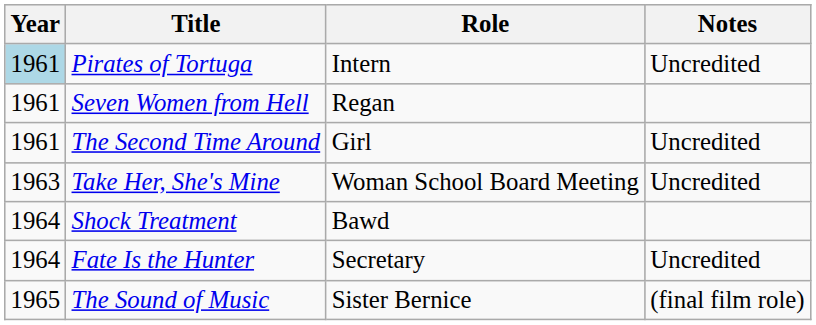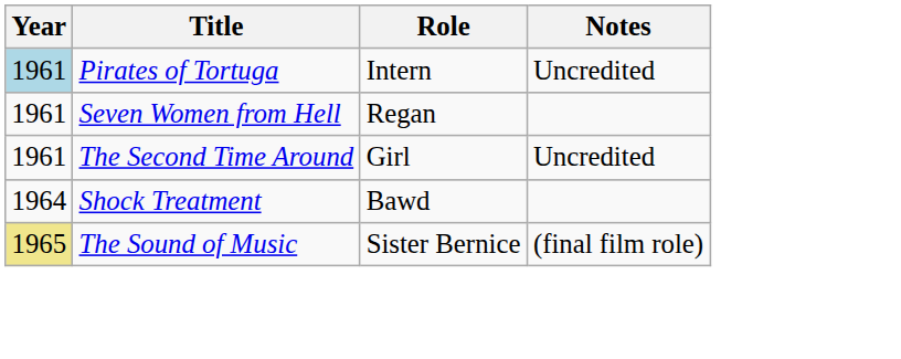- row: 1963 | Take Her, She's Mine | Woman School Board Meeting | Uncredited
- row: 1964 | Fate Is the Hunter | Secretary | Uncredited
The Sound of Music | Year: no background -> khaki background
